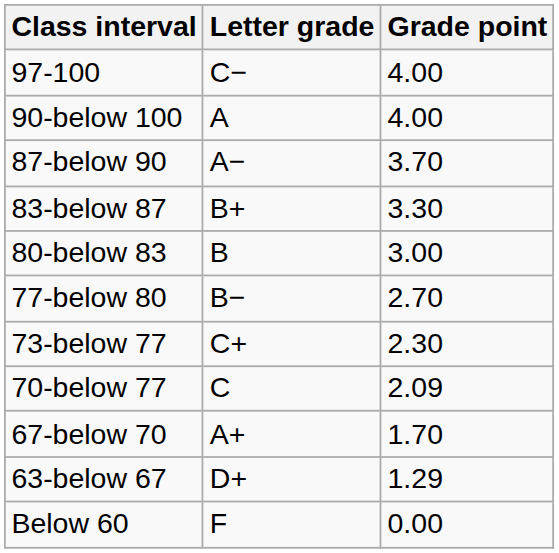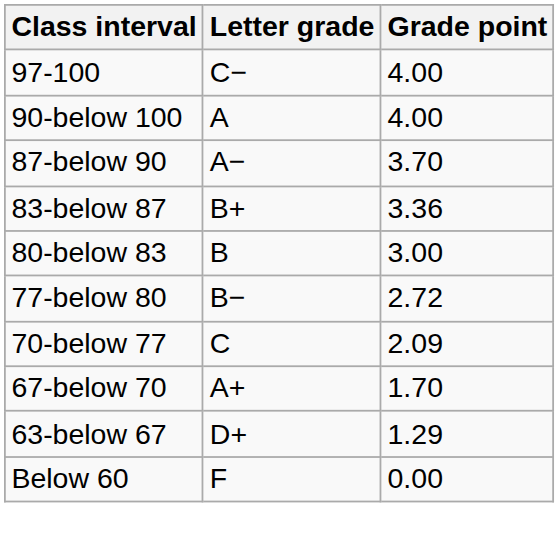83-below 87 | Grade point: 3.30 -> 3.36
77-below 80 | Grade point: 2.70 -> 2.72
- row: 73-below 77 | C+ | 2.30
